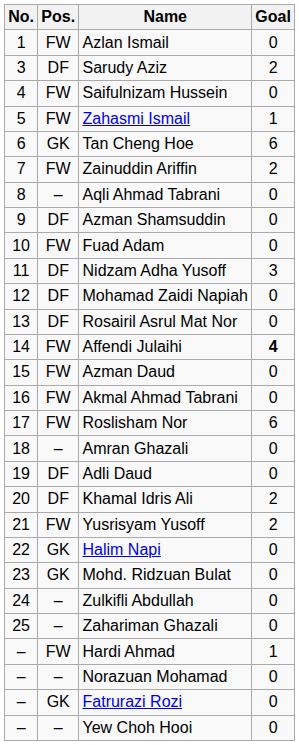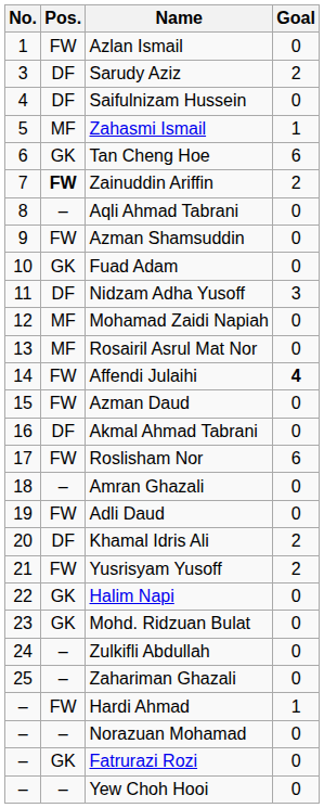Saifulnizam Hussein | Pos.: FW -> DF
Zahasmi Ismail | Pos.: FW -> MF
Zainuddin Ariffin | Pos.: normal -> bold
Azman Shamsuddin | Pos.: DF -> FW
Fuad Adam | Pos.: FW -> GK
Mohamad Zaidi Napiah | Pos.: DF -> MF
Rosairil Asrul Mat Nor | Pos.: DF -> MF
Akmal Ahmad Tabrani | Pos.: FW -> DF
Adli Daud | Pos.: DF -> FW
